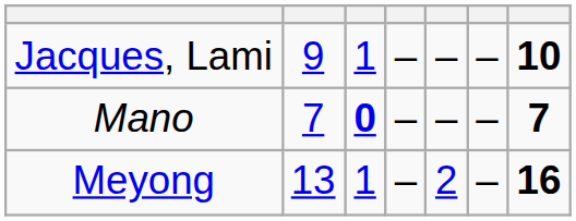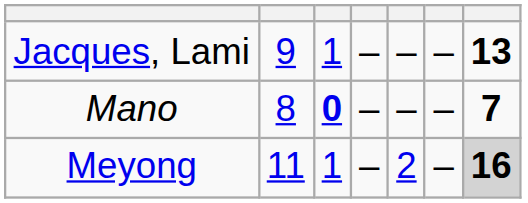Jacques, Lami | column 7: 10 -> 13
Mano | column 2: 7 -> 8
Meyong | column 2: 13 -> 11
Meyong | column 7: no background -> lightgrey background
